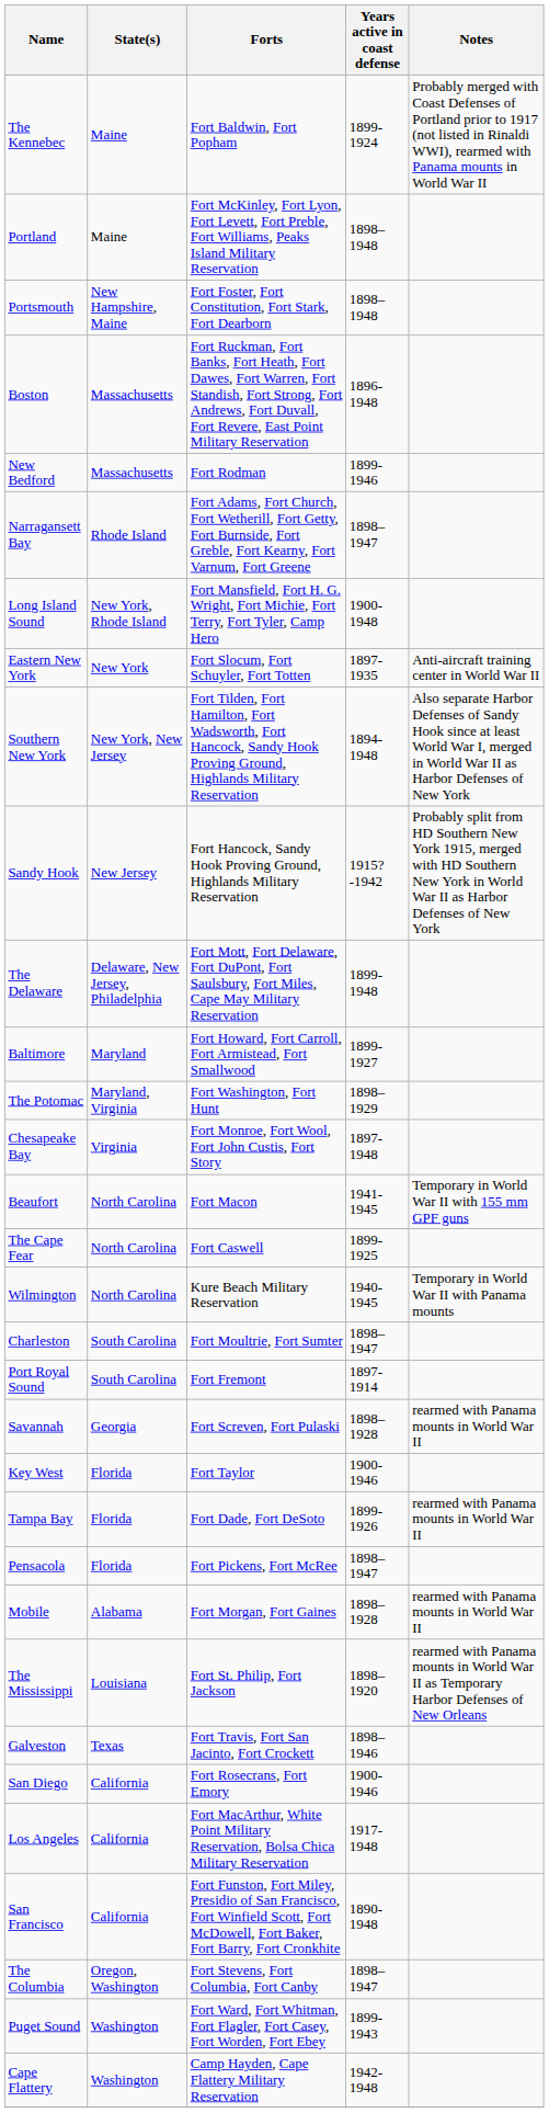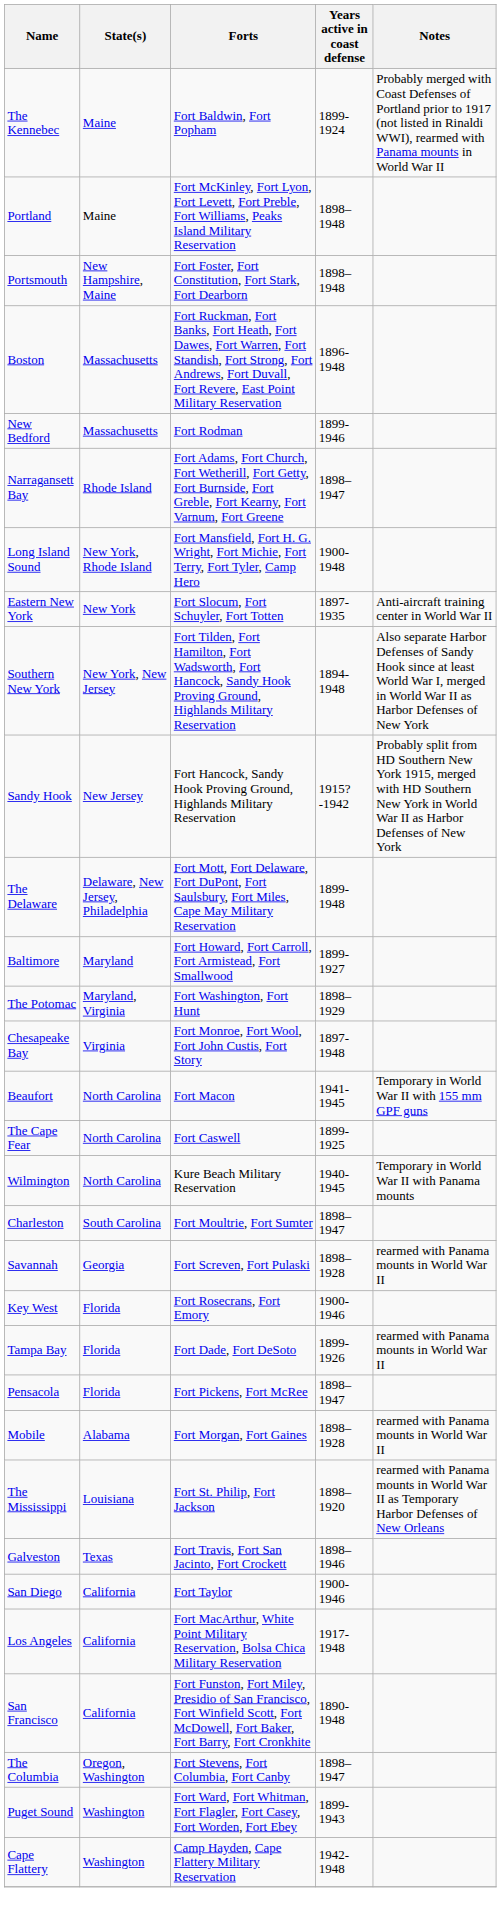- row: Port Royal Sound | South Carolina | Fort Fremont | 1897-1914
Key West | Forts: Fort Taylor -> Fort Rosecrans, Fort Emory
San Diego | Forts: Fort Rosecrans, Fort Emory -> Fort Taylor
